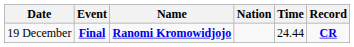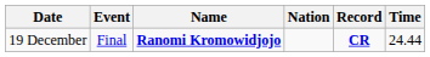columns swapped: Time <-> Record
19 December | Event: bold -> normal
